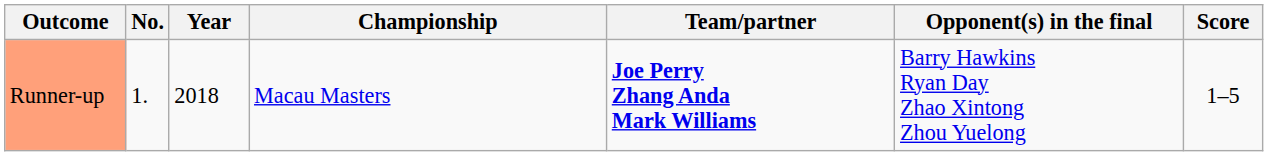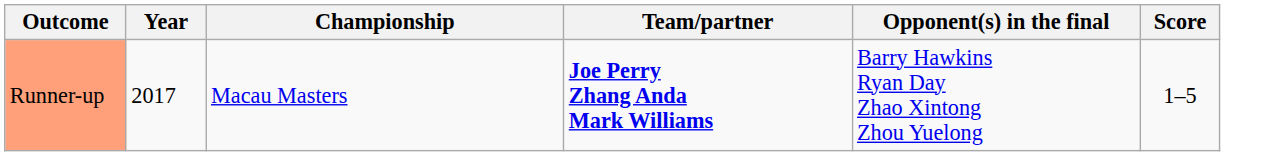- column: No. | 1.
Runner-up | Year: 2018 -> 2017
